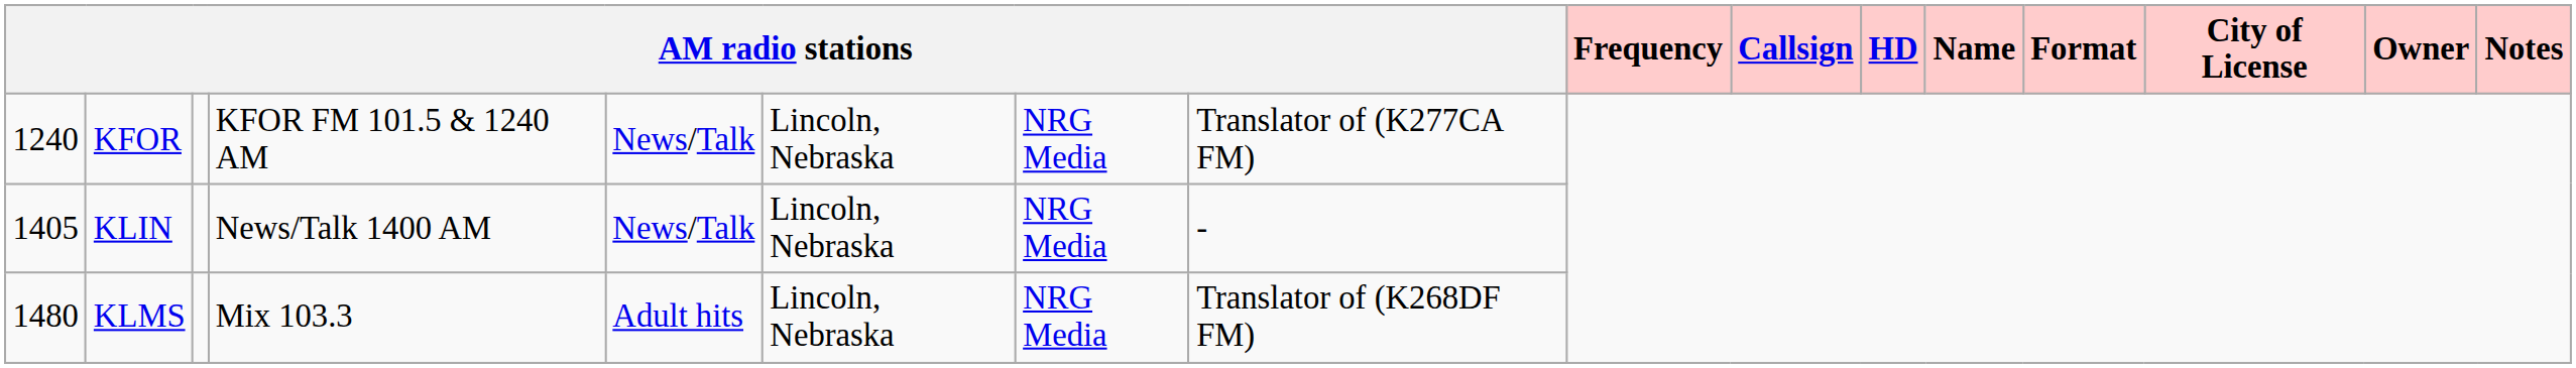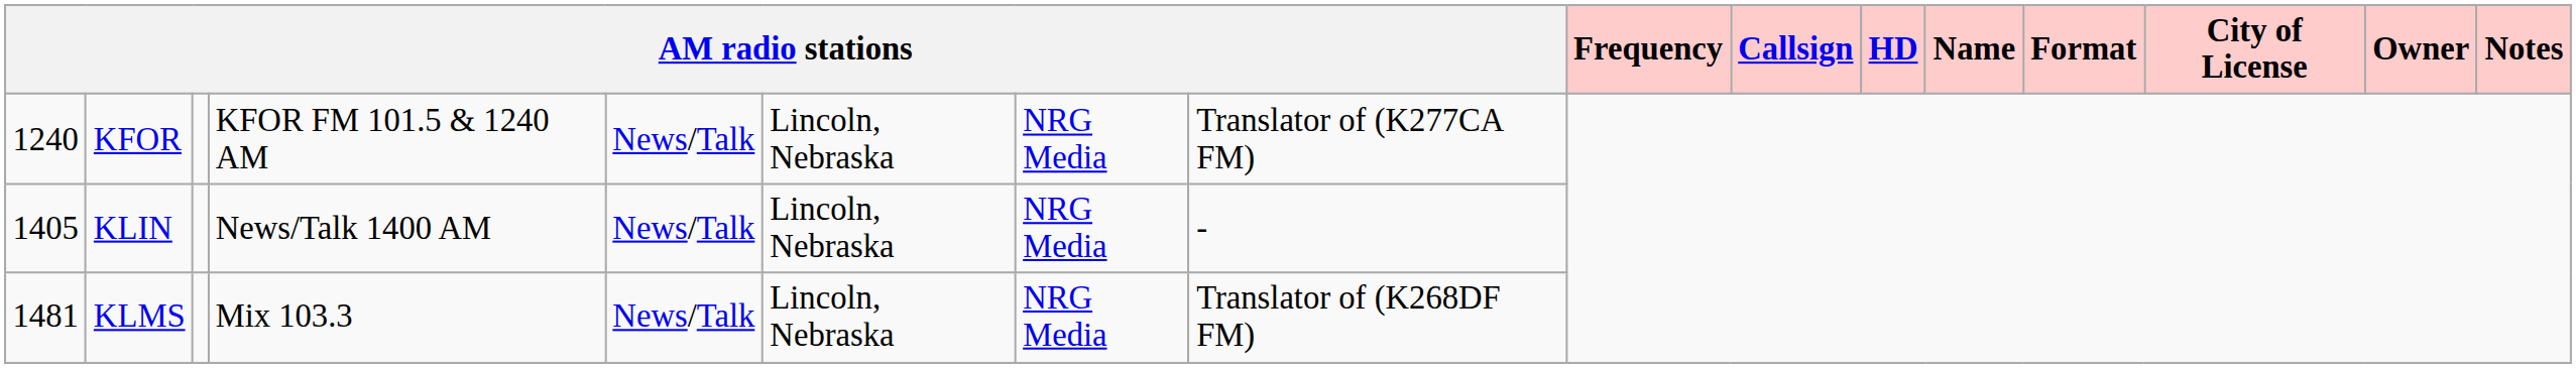KLMS | column 1: 1480 -> 1481
KLMS | column 5: Adult hits -> News/Talk
